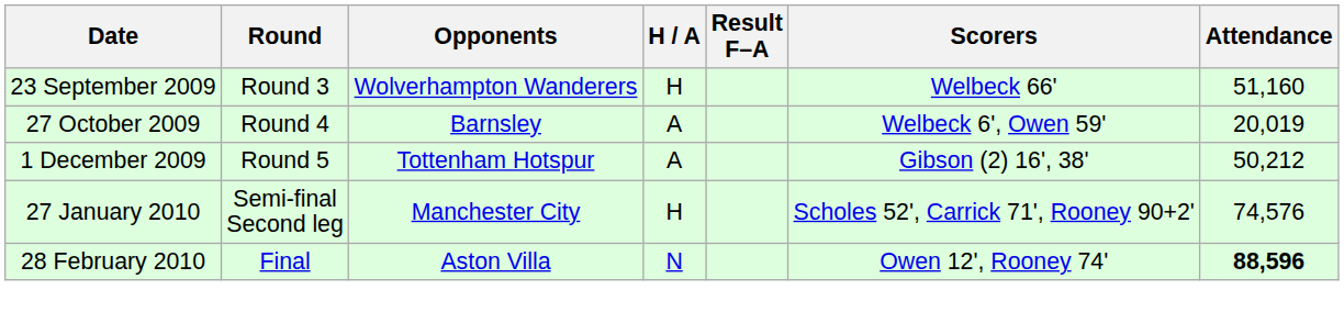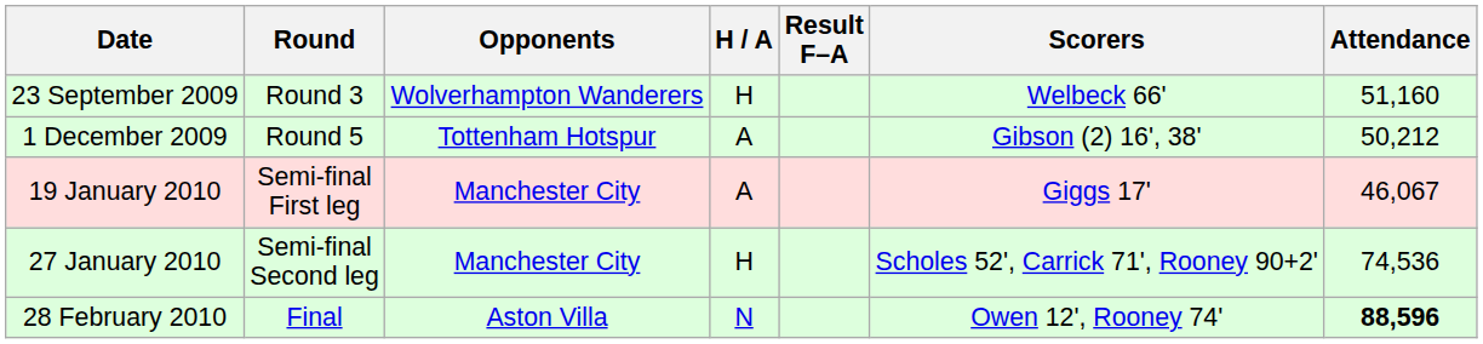- row: 27 October 2009 | Round 4 | Barnsley | A | Welbeck 6', Owen 59' | 20,019
+ row: 19 January 2010 | Semi-final First leg | Manchester City | A | Giggs 17' | 46,067
27 January 2010 | Attendance: 74,576 -> 74,536
